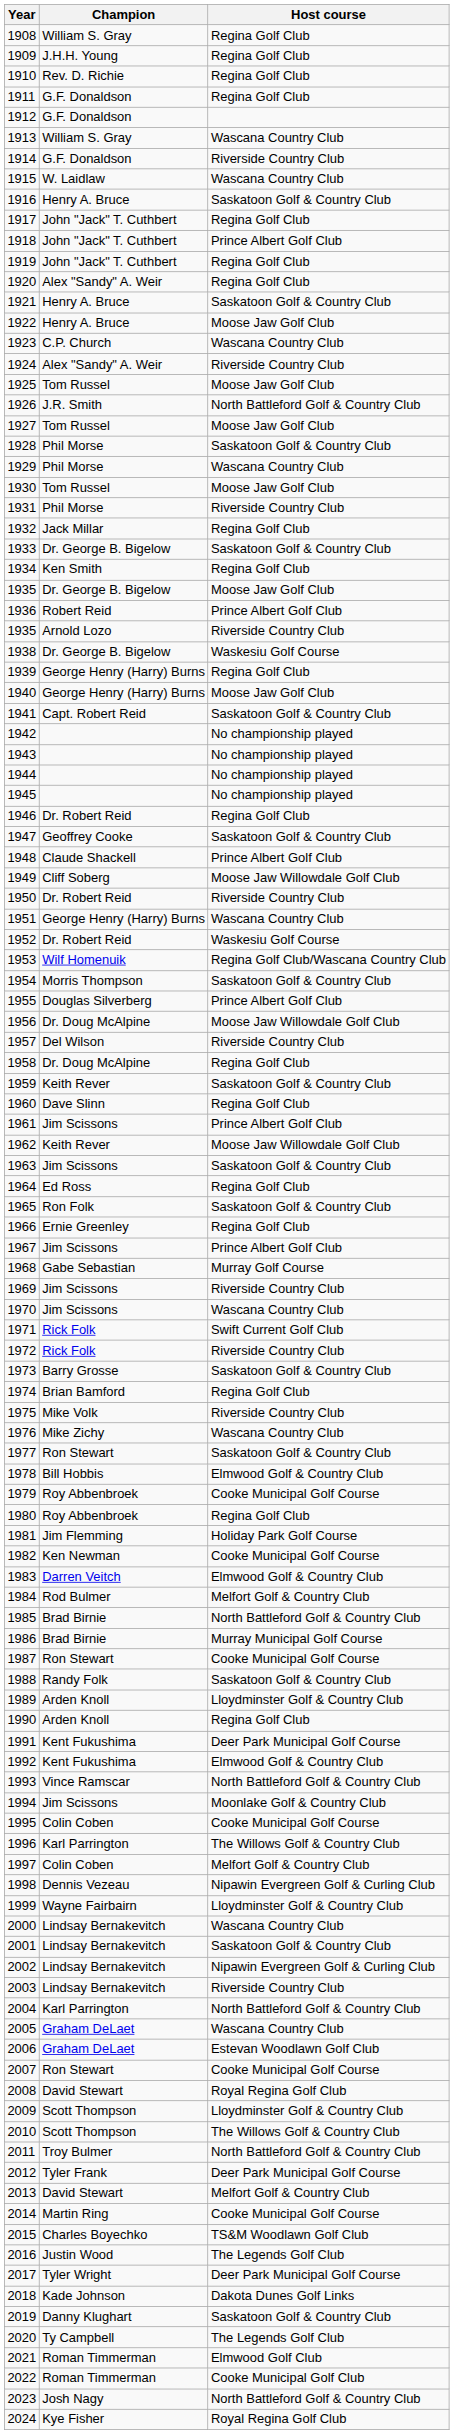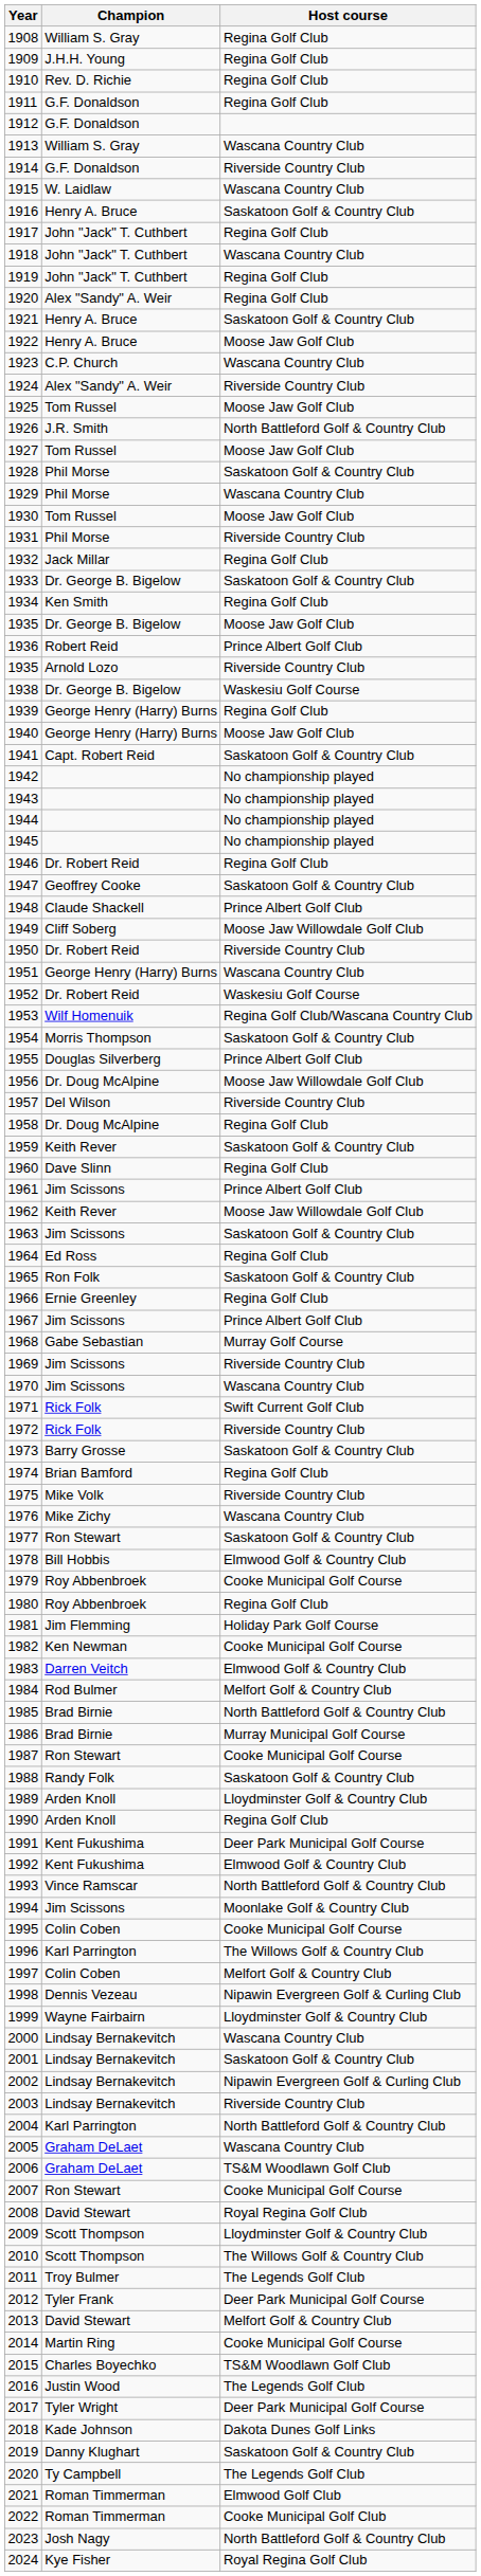1918 | Host course: Prince Albert Golf Club -> Wascana Country Club
2006 | Host course: Estevan Woodlawn Golf Club -> TS&M Woodlawn Golf Club
2011 | Host course: North Battleford Golf & Country Club -> The Legends Golf Club
